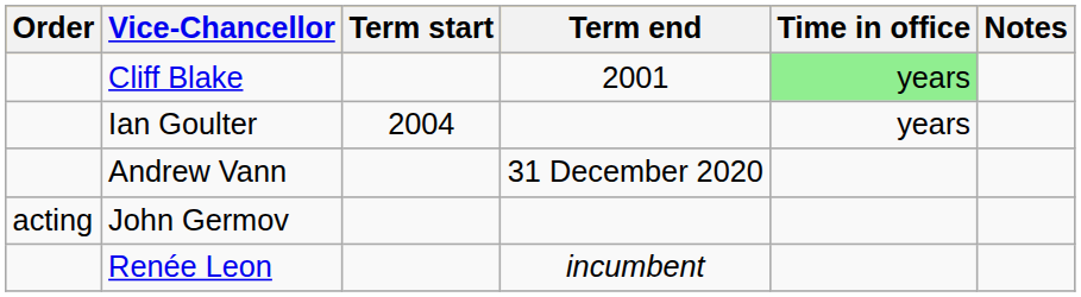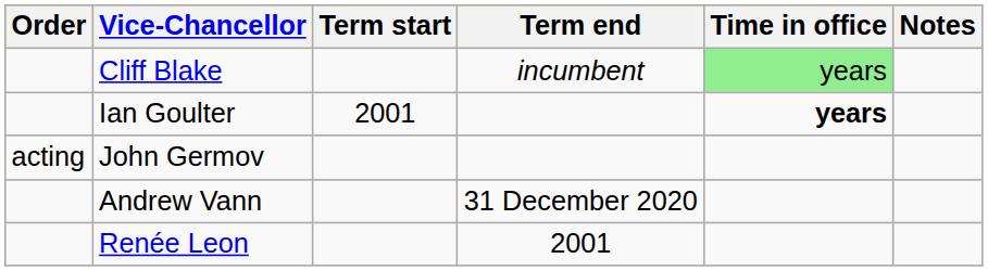Cliff Blake | Term end: 2001 -> incumbent
Ian Goulter | Term start: 2004 -> 2001
Ian Goulter | Time in office: normal -> bold
rows swapped: Andrew Vann <-> John Germov
Renée Leon | Term end: incumbent -> 2001
